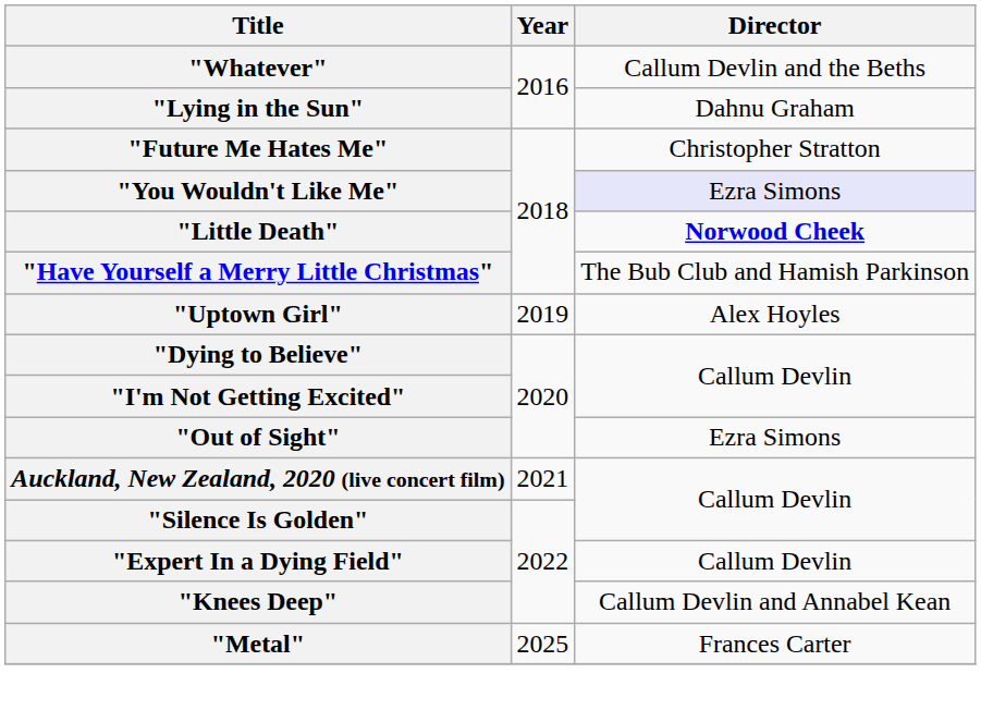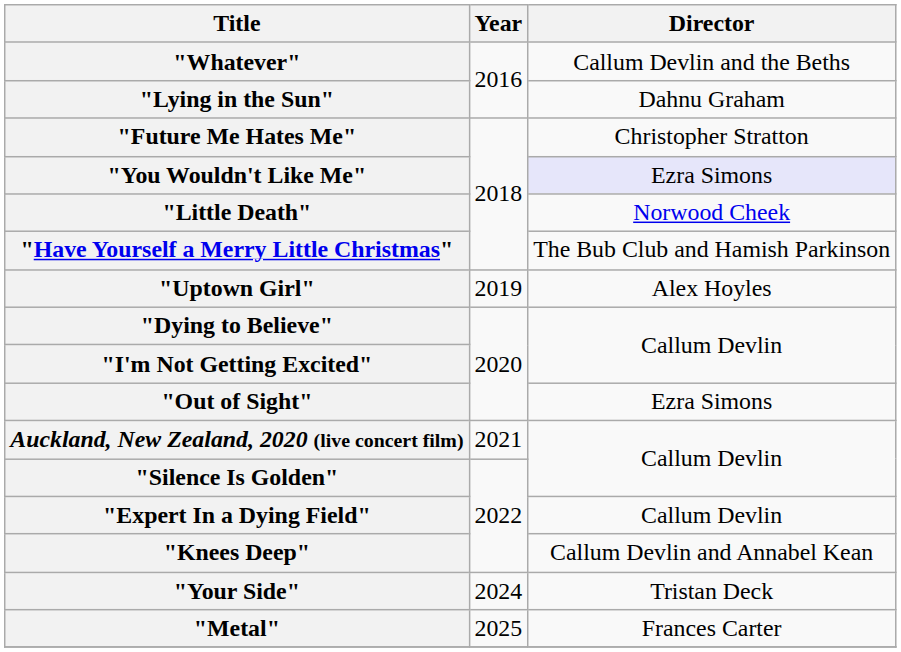"Little Death" | Director: bold -> normal
+ row: "Your Side" | 2024 | Tristan Deck
